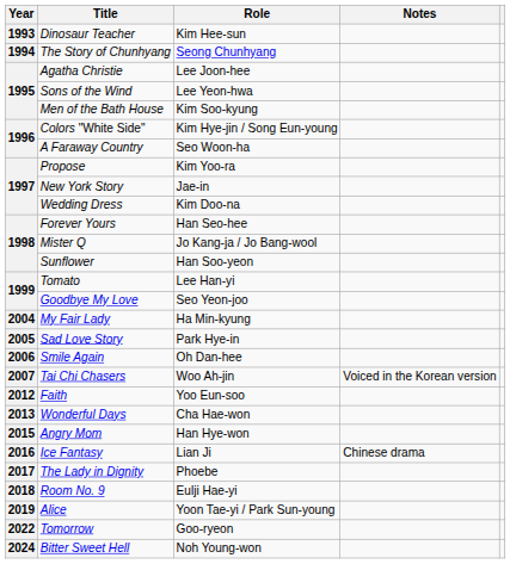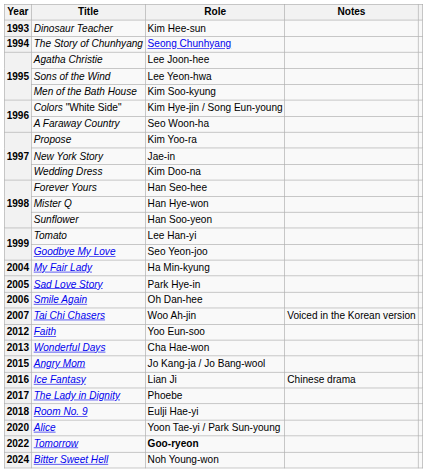Mister Q | Role: Jo Kang-ja / Jo Bang-wool -> Han Hye-won
Angry Mom | Role: Han Hye-won -> Jo Kang-ja / Jo Bang-wool
Alice | Year: 2019 -> 2020
Tomorrow | Role: normal -> bold
